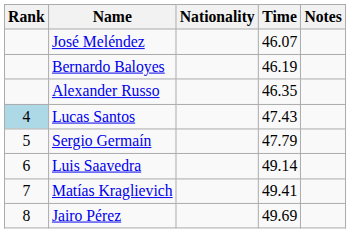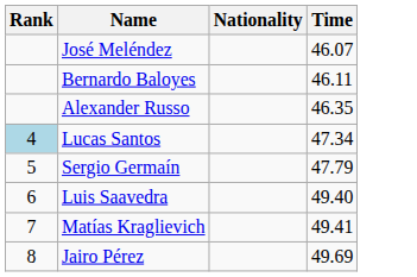- column: Notes
Bernardo Baloyes | Time: 46.19 -> 46.11
Lucas Santos | Time: 47.43 -> 47.34
Luis Saavedra | Time: 49.14 -> 49.40
